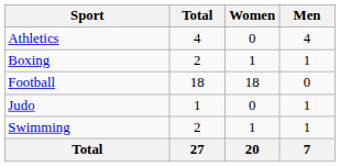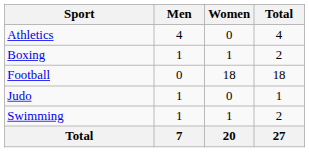columns swapped: Men <-> Total
